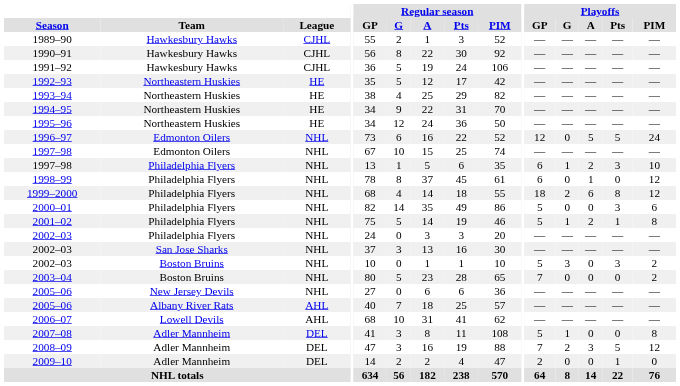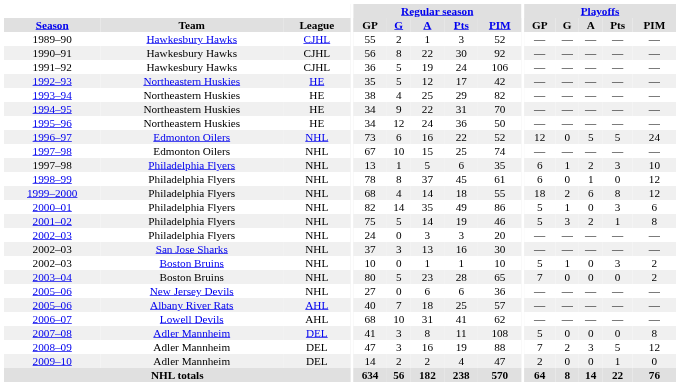2000–01 | Playoffs / G: 0 -> 1
2001–02 | Playoffs / G: 1 -> 3
2002–03 / Boston Bruins | Playoffs / G: 3 -> 1
2007–08 | Playoffs / G: 1 -> 0
